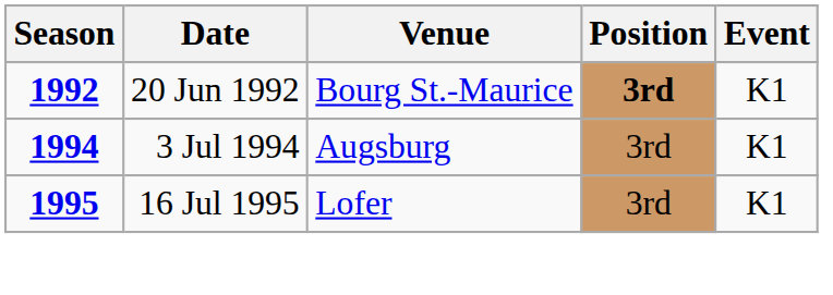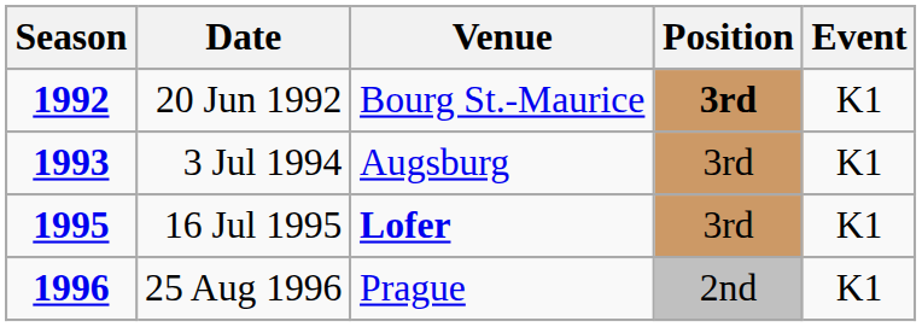3 Jul 1994 | Season: 1994 -> 1993
16 Jul 1995 | Venue: normal -> bold
+ row: 1996 | 25 Aug 1996 | Prague | 2nd | K1
